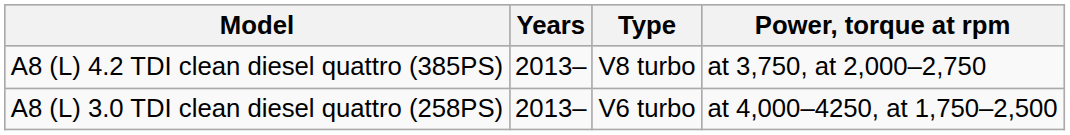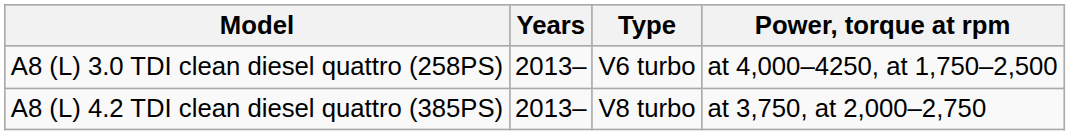rows swapped: A8 (L) 3.0 TDI clean diesel quattro (258PS) <-> A8 (L) 4.2 TDI clean diesel quattro (385PS)
